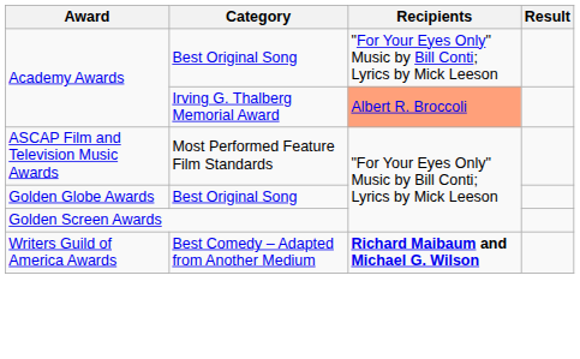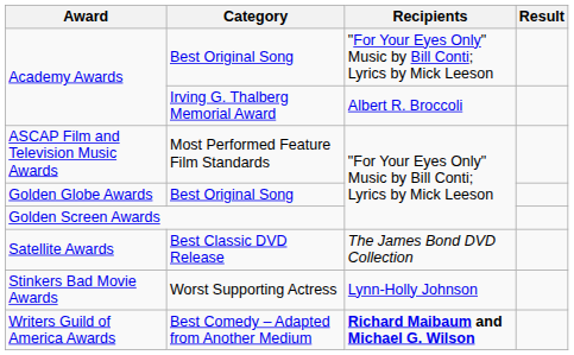Academy Awards / Irving G. Thalberg Memorial Award | Recipients: lightsalmon background -> no background
+ row: Satellite Awards | Best Classic DVD Release | The James Bond DVD Collection
+ row: Stinkers Bad Movie Awards | Worst Supporting Actress | Lynn-Holly Johnson
